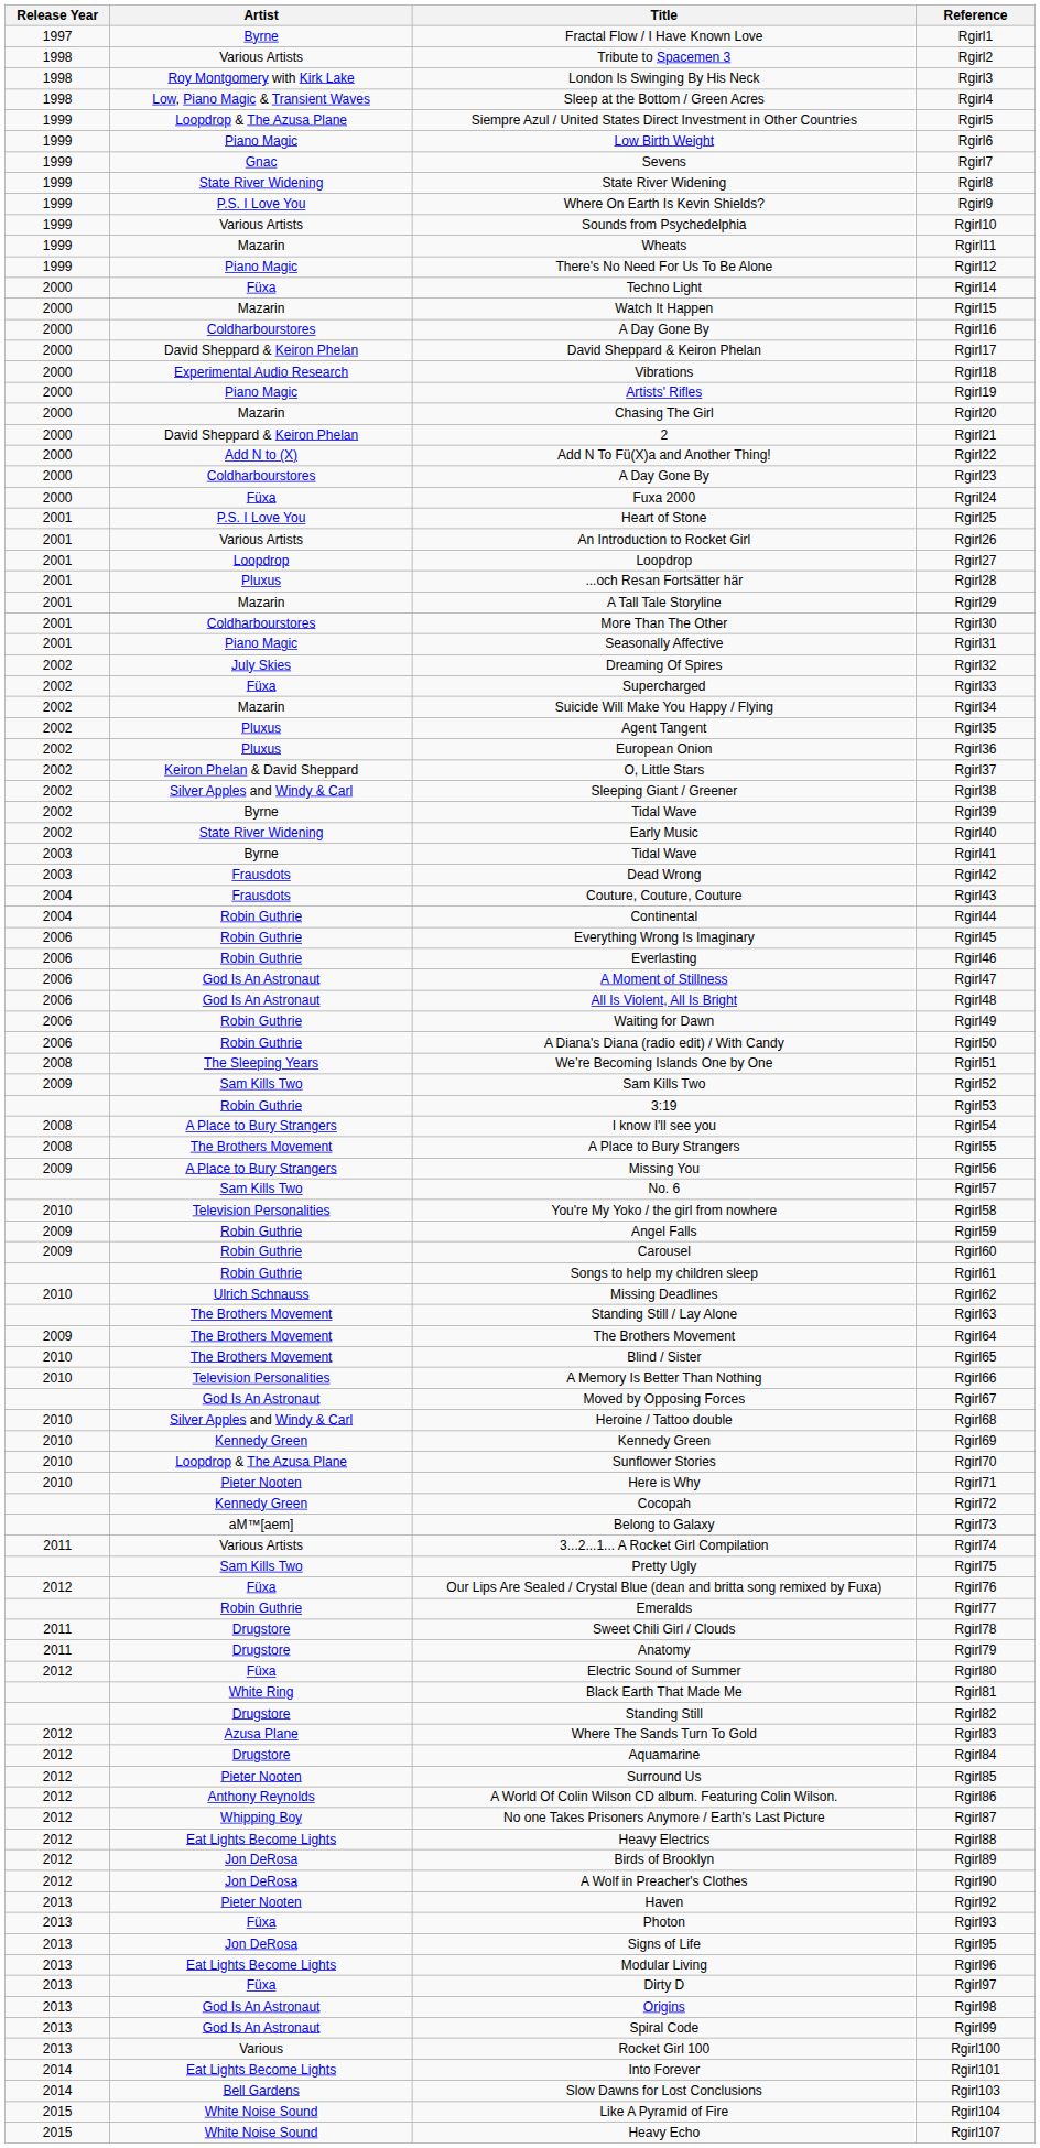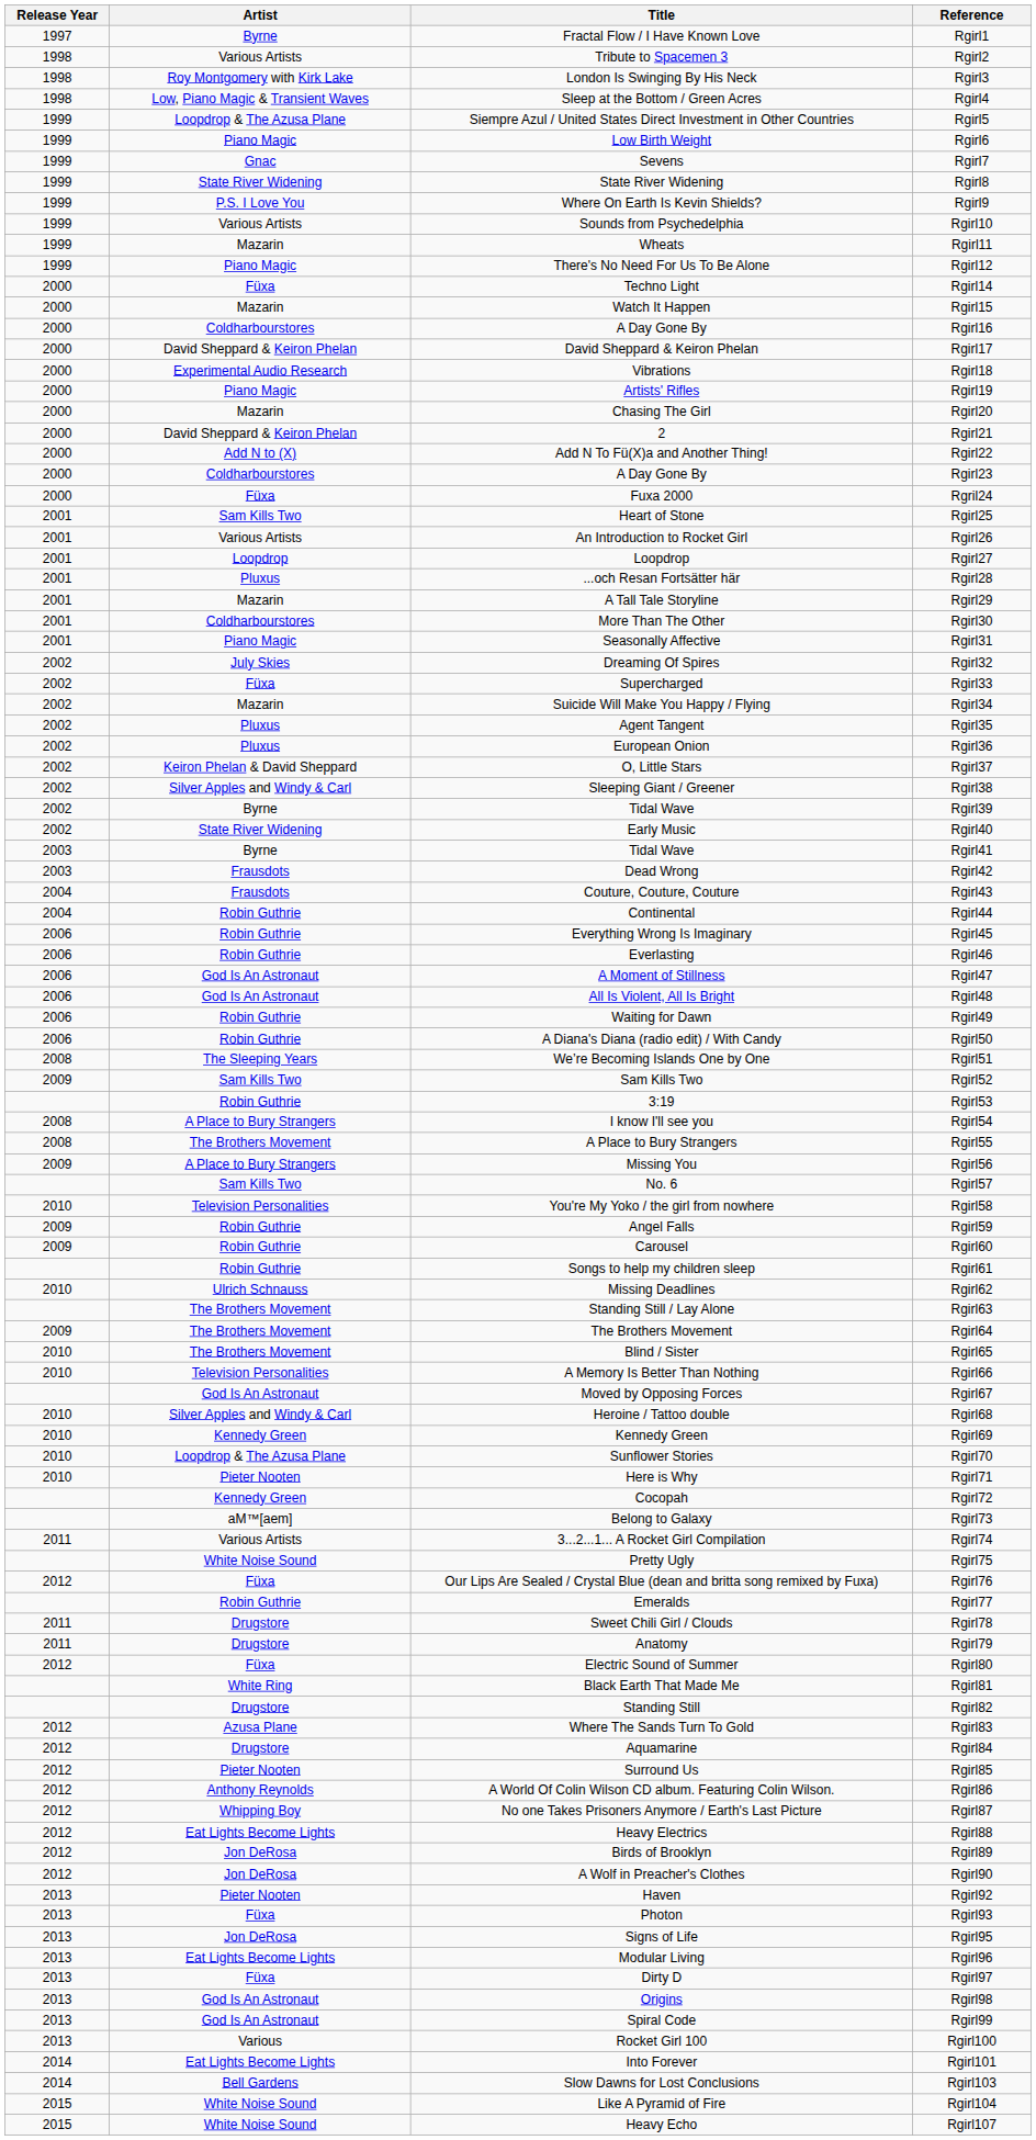Rgirl25 | Artist: P.S. I Love You -> Sam Kills Two
Rgirl75 | Artist: Sam Kills Two -> White Noise Sound
